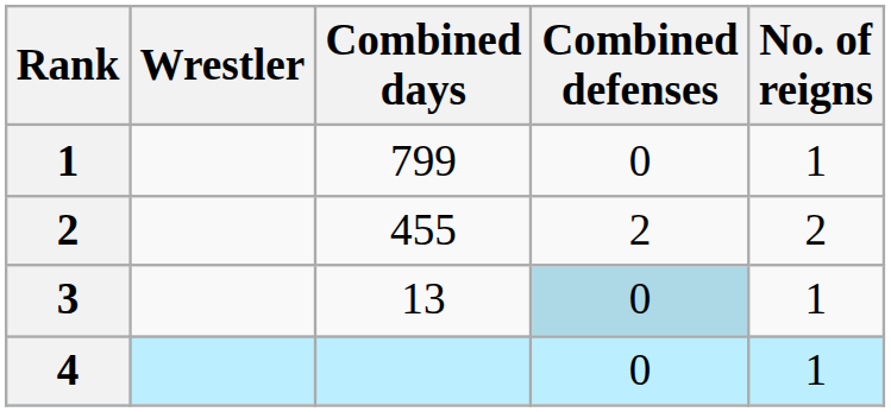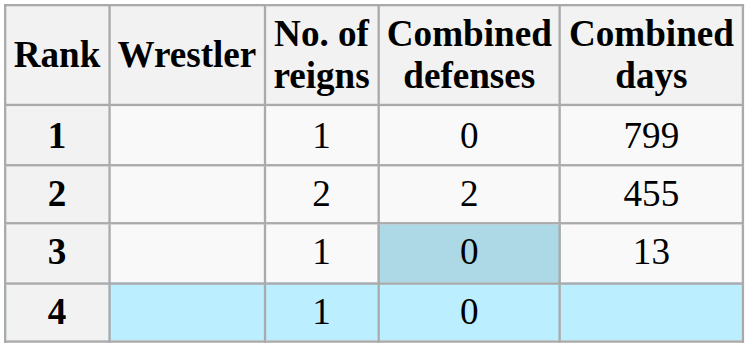columns swapped: No. of reigns <-> Combined days
